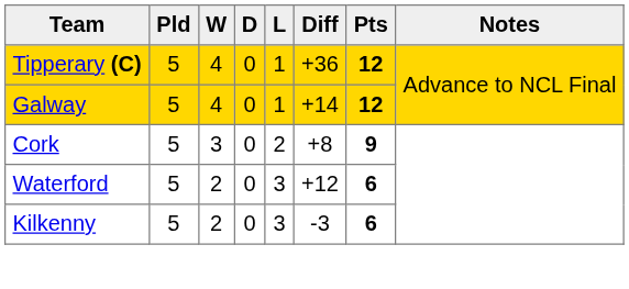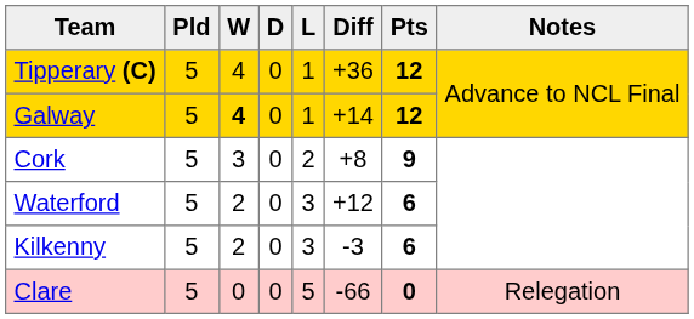Galway | W: normal -> bold
+ row: Clare | 5 | 0 | 0 | 5 | -66 | 0 | Relegation
